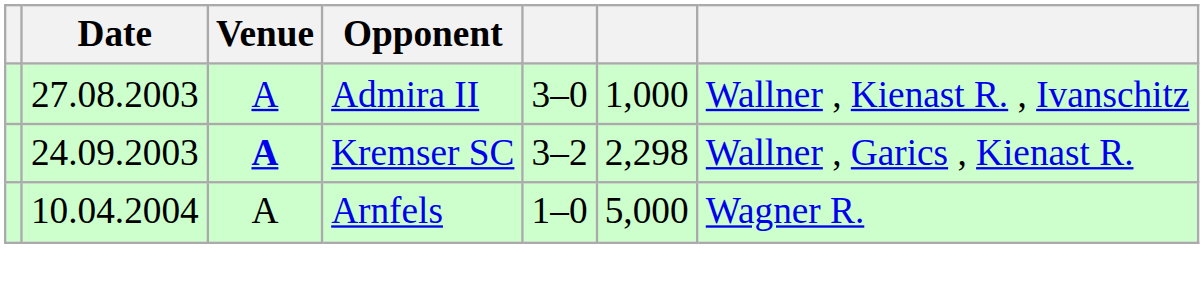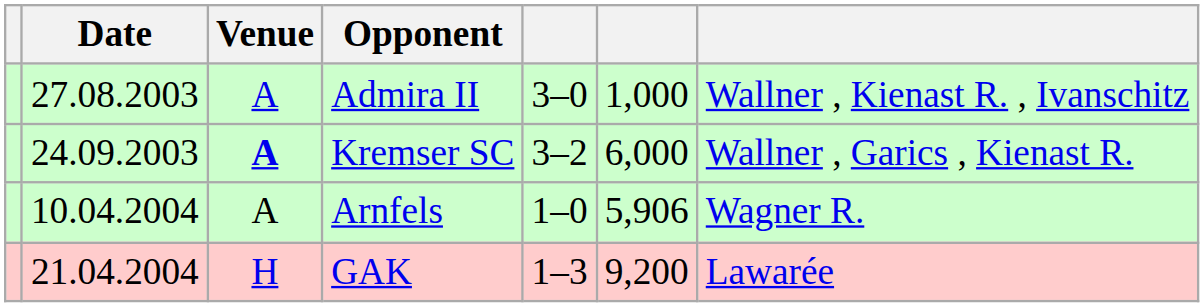Kremser SC | column 6: 2,298 -> 6,000
Arnfels | column 6: 5,000 -> 5,906
+ row: 21.04.2004 | H | GAK | 1–3 | 9,200 | Lawarée
